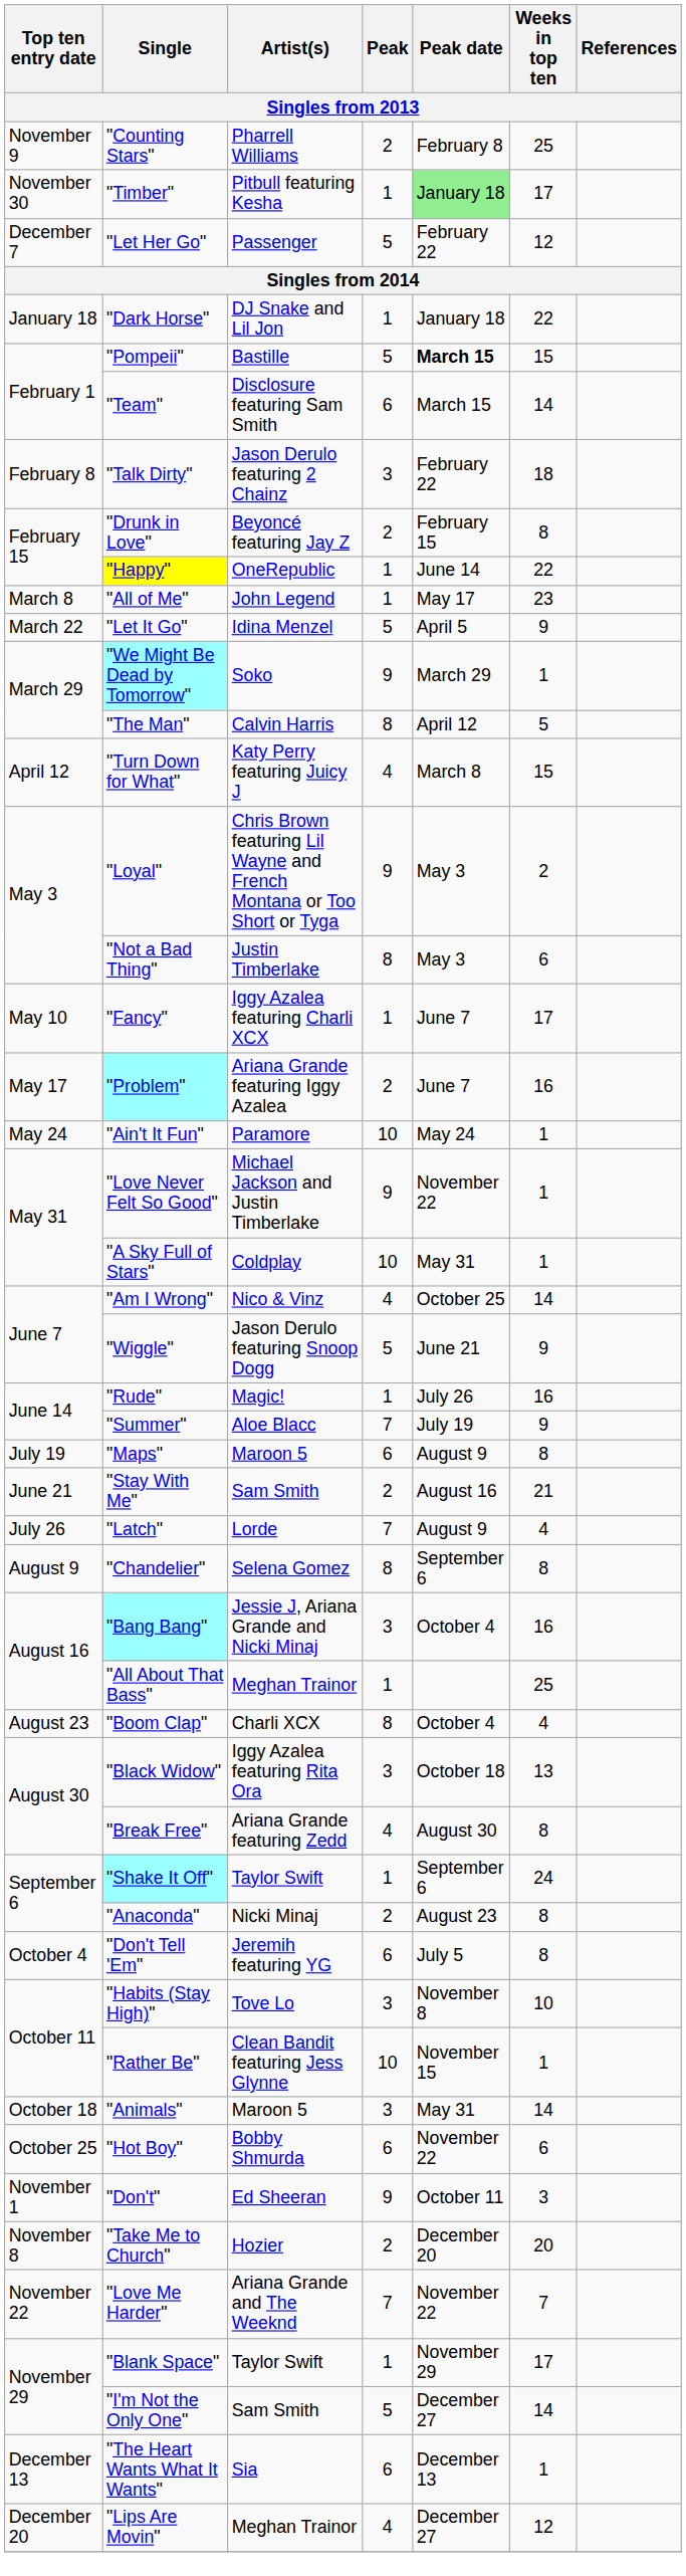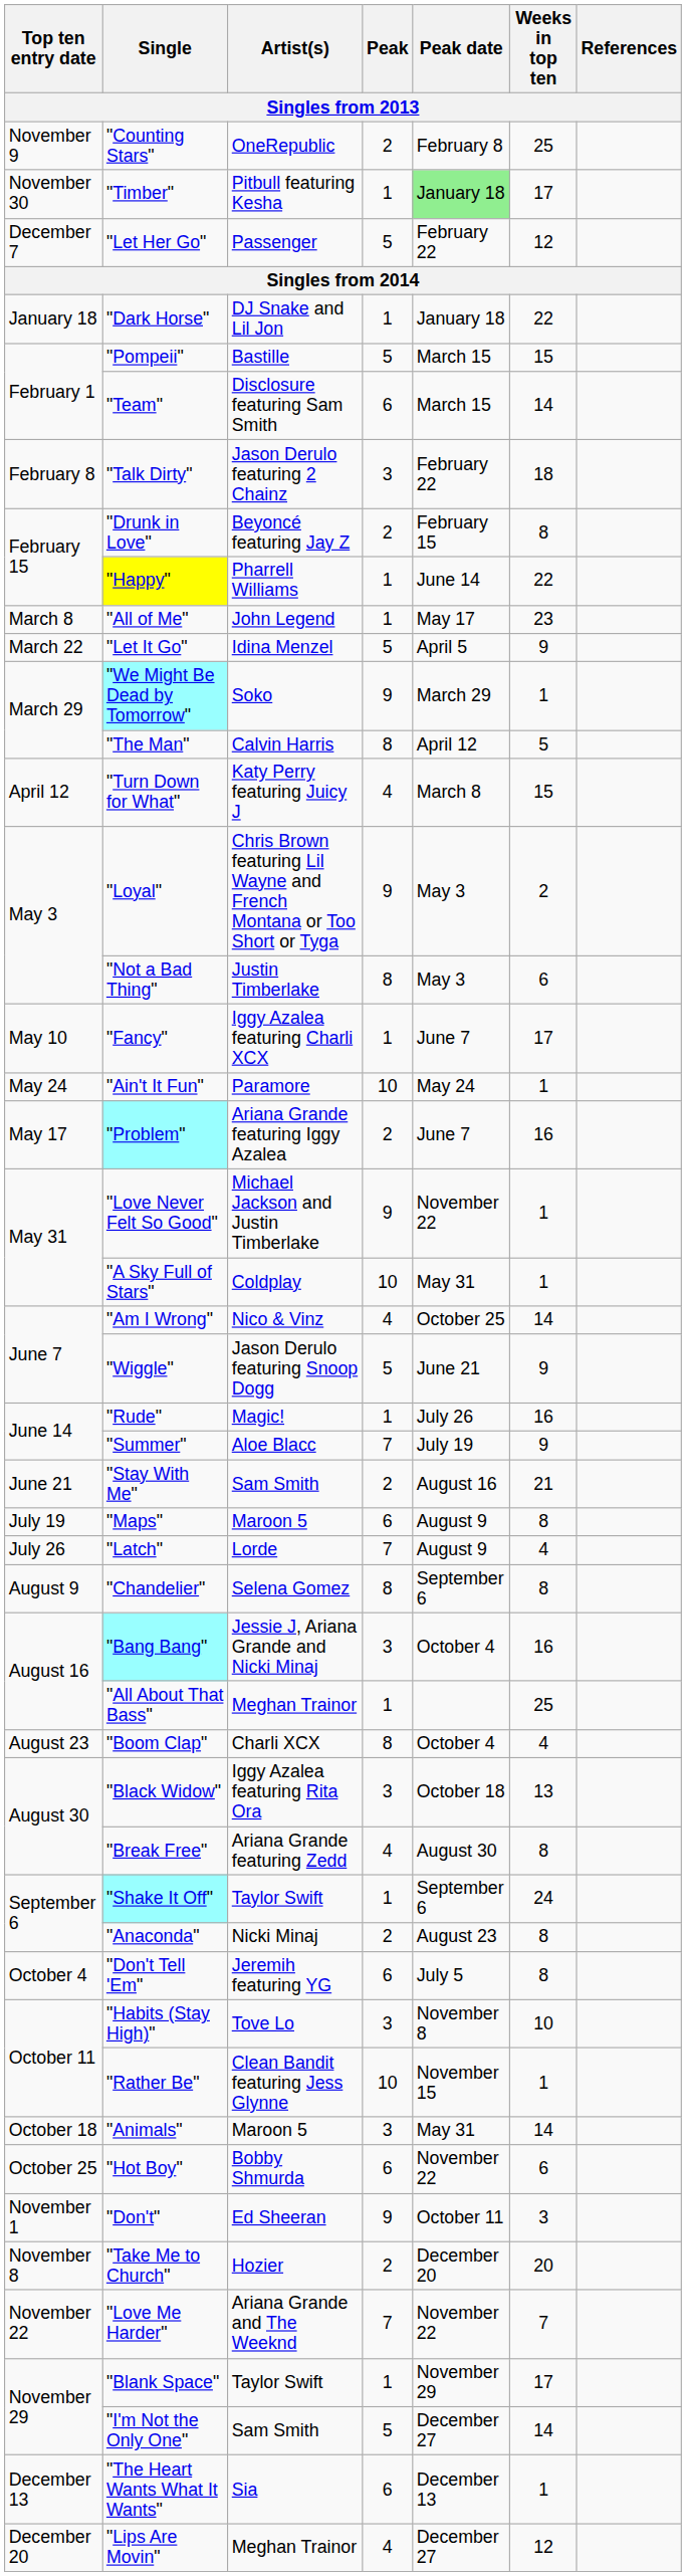"Counting Stars" | Artist(s): Pharrell Williams -> OneRepublic
"Pompeii" | Peak date: bold -> normal
"Happy" | Artist(s): OneRepublic -> Pharrell Williams
rows swapped: "Problem" <-> "Ain't It Fun"
rows swapped: "Stay With Me" <-> "Maps"
